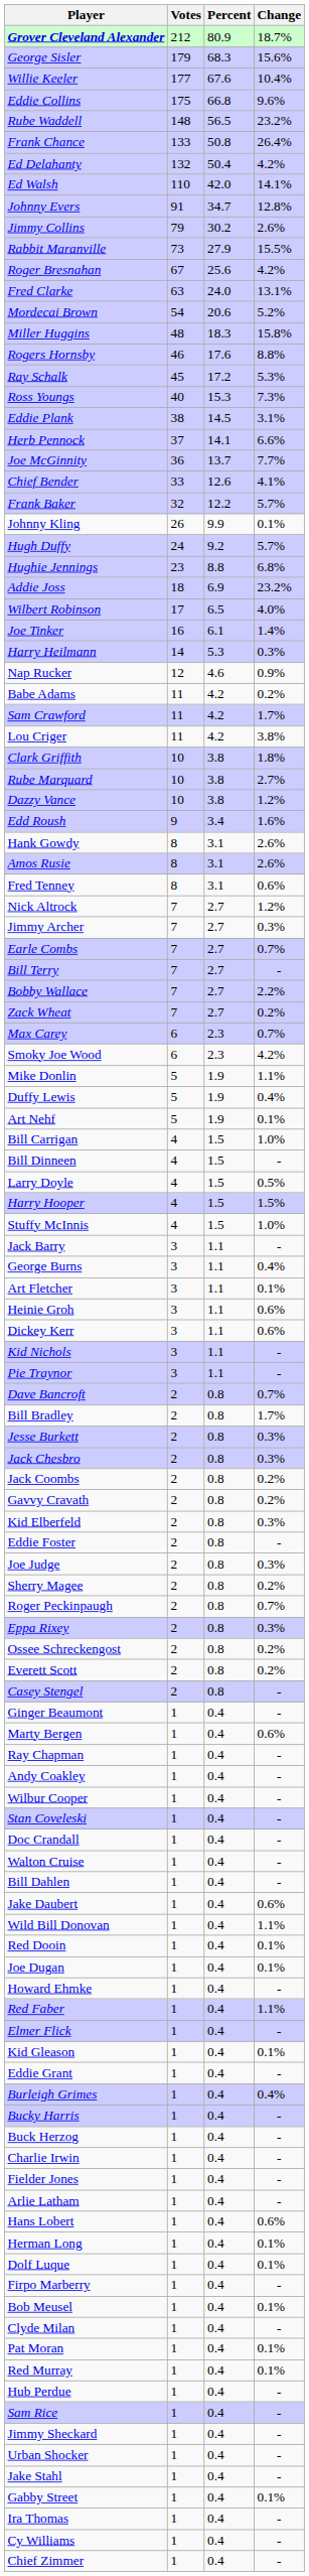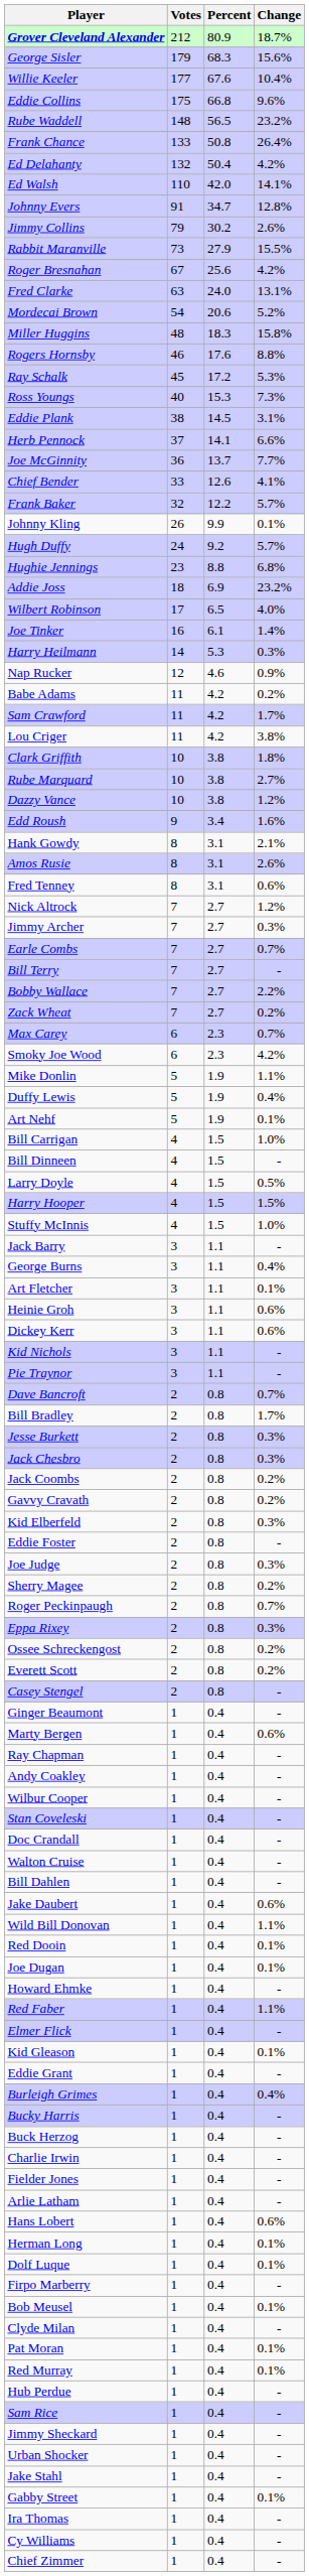Hank Gowdy | Change: 2.6% -> 2.1%
